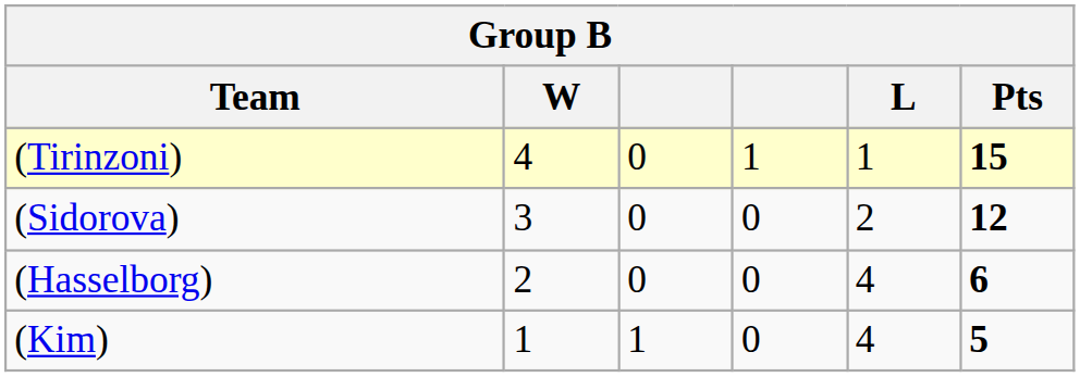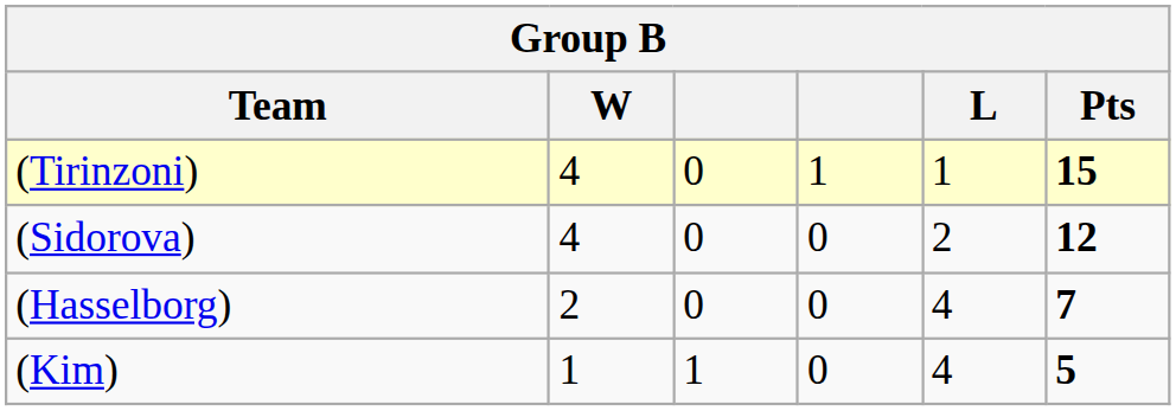(Sidorova) | W: 3 -> 4
(Hasselborg) | Pts: 6 -> 7
